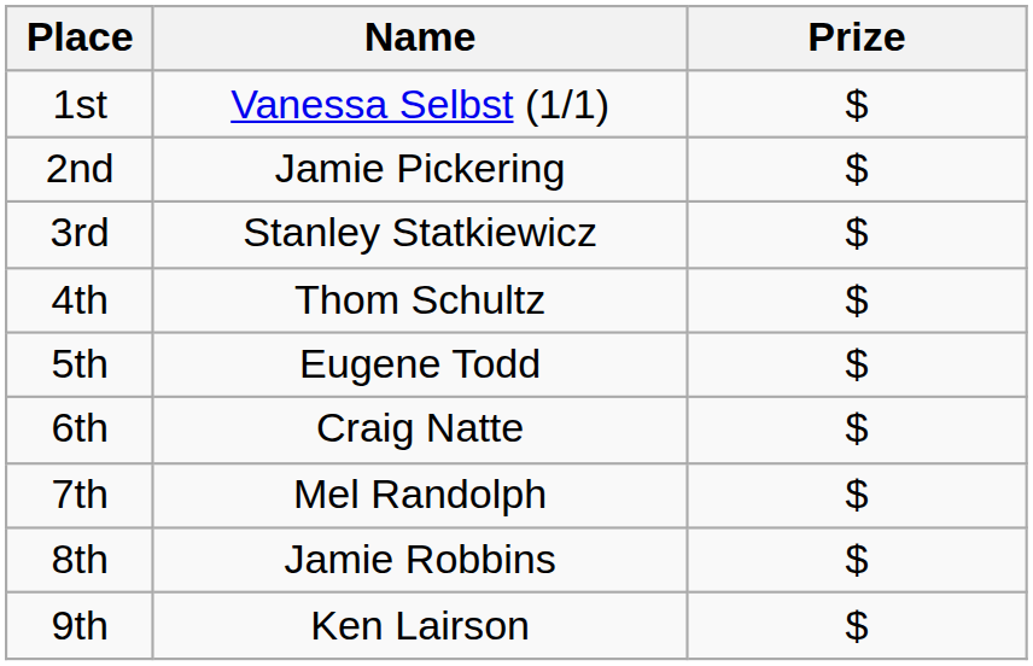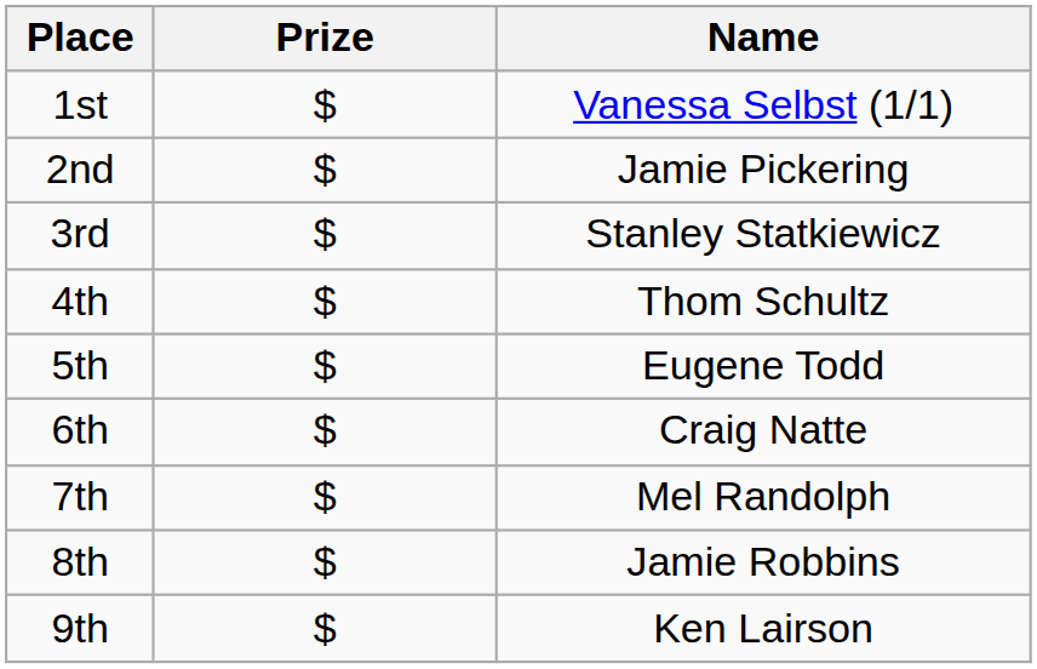columns swapped: Name <-> Prize
